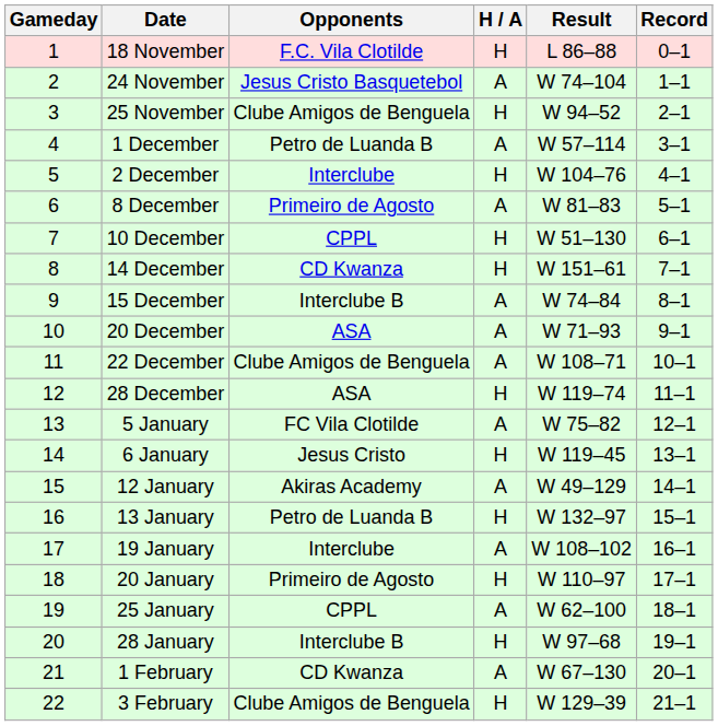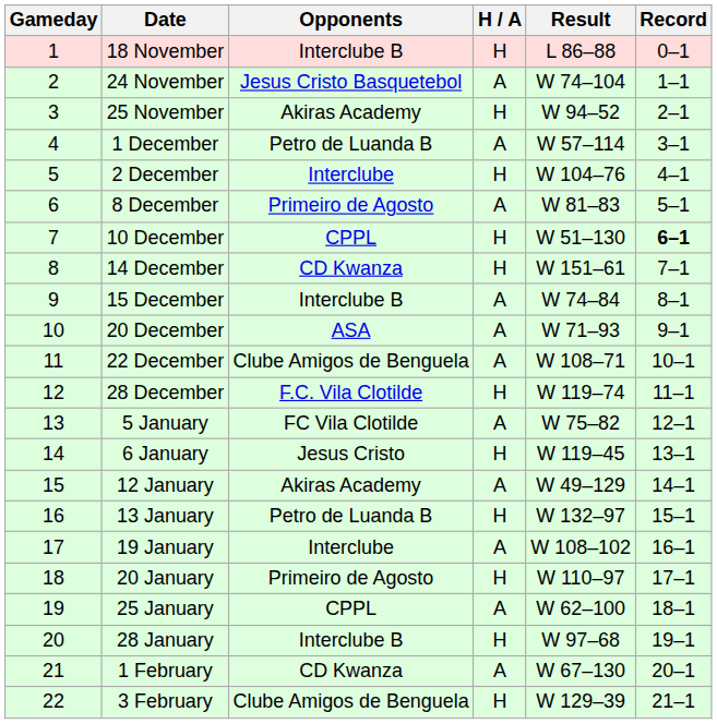18 November | Opponents: F.C. Vila Clotilde -> Interclube B
25 November | Opponents: Clube Amigos de Benguela -> Akiras Academy
10 December | Record: normal -> bold
28 December | Opponents: ASA -> F.C. Vila Clotilde
